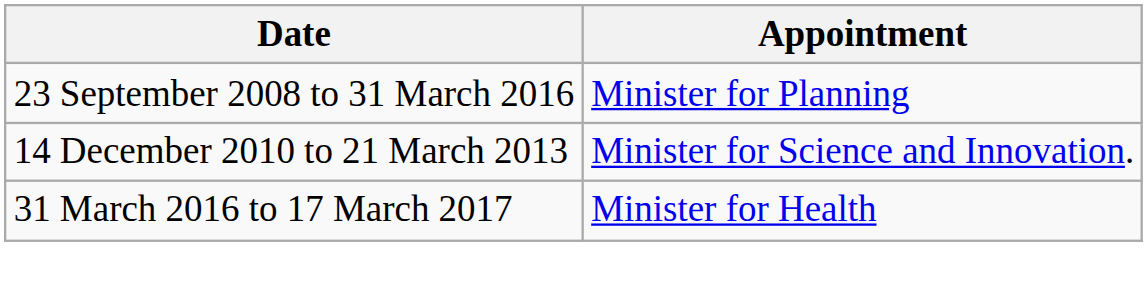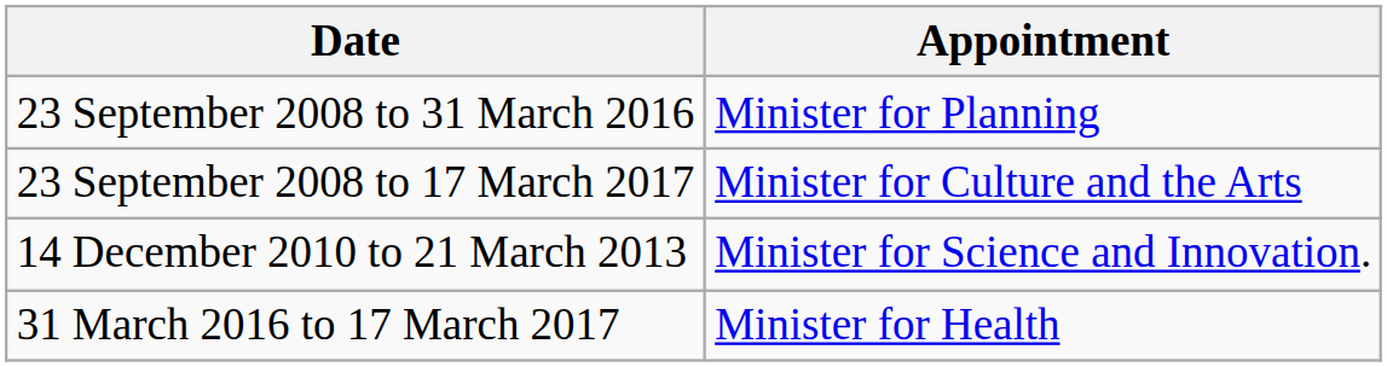+ row: 23 September 2008 to 17 March 2017 | Minister for Culture and the Arts
